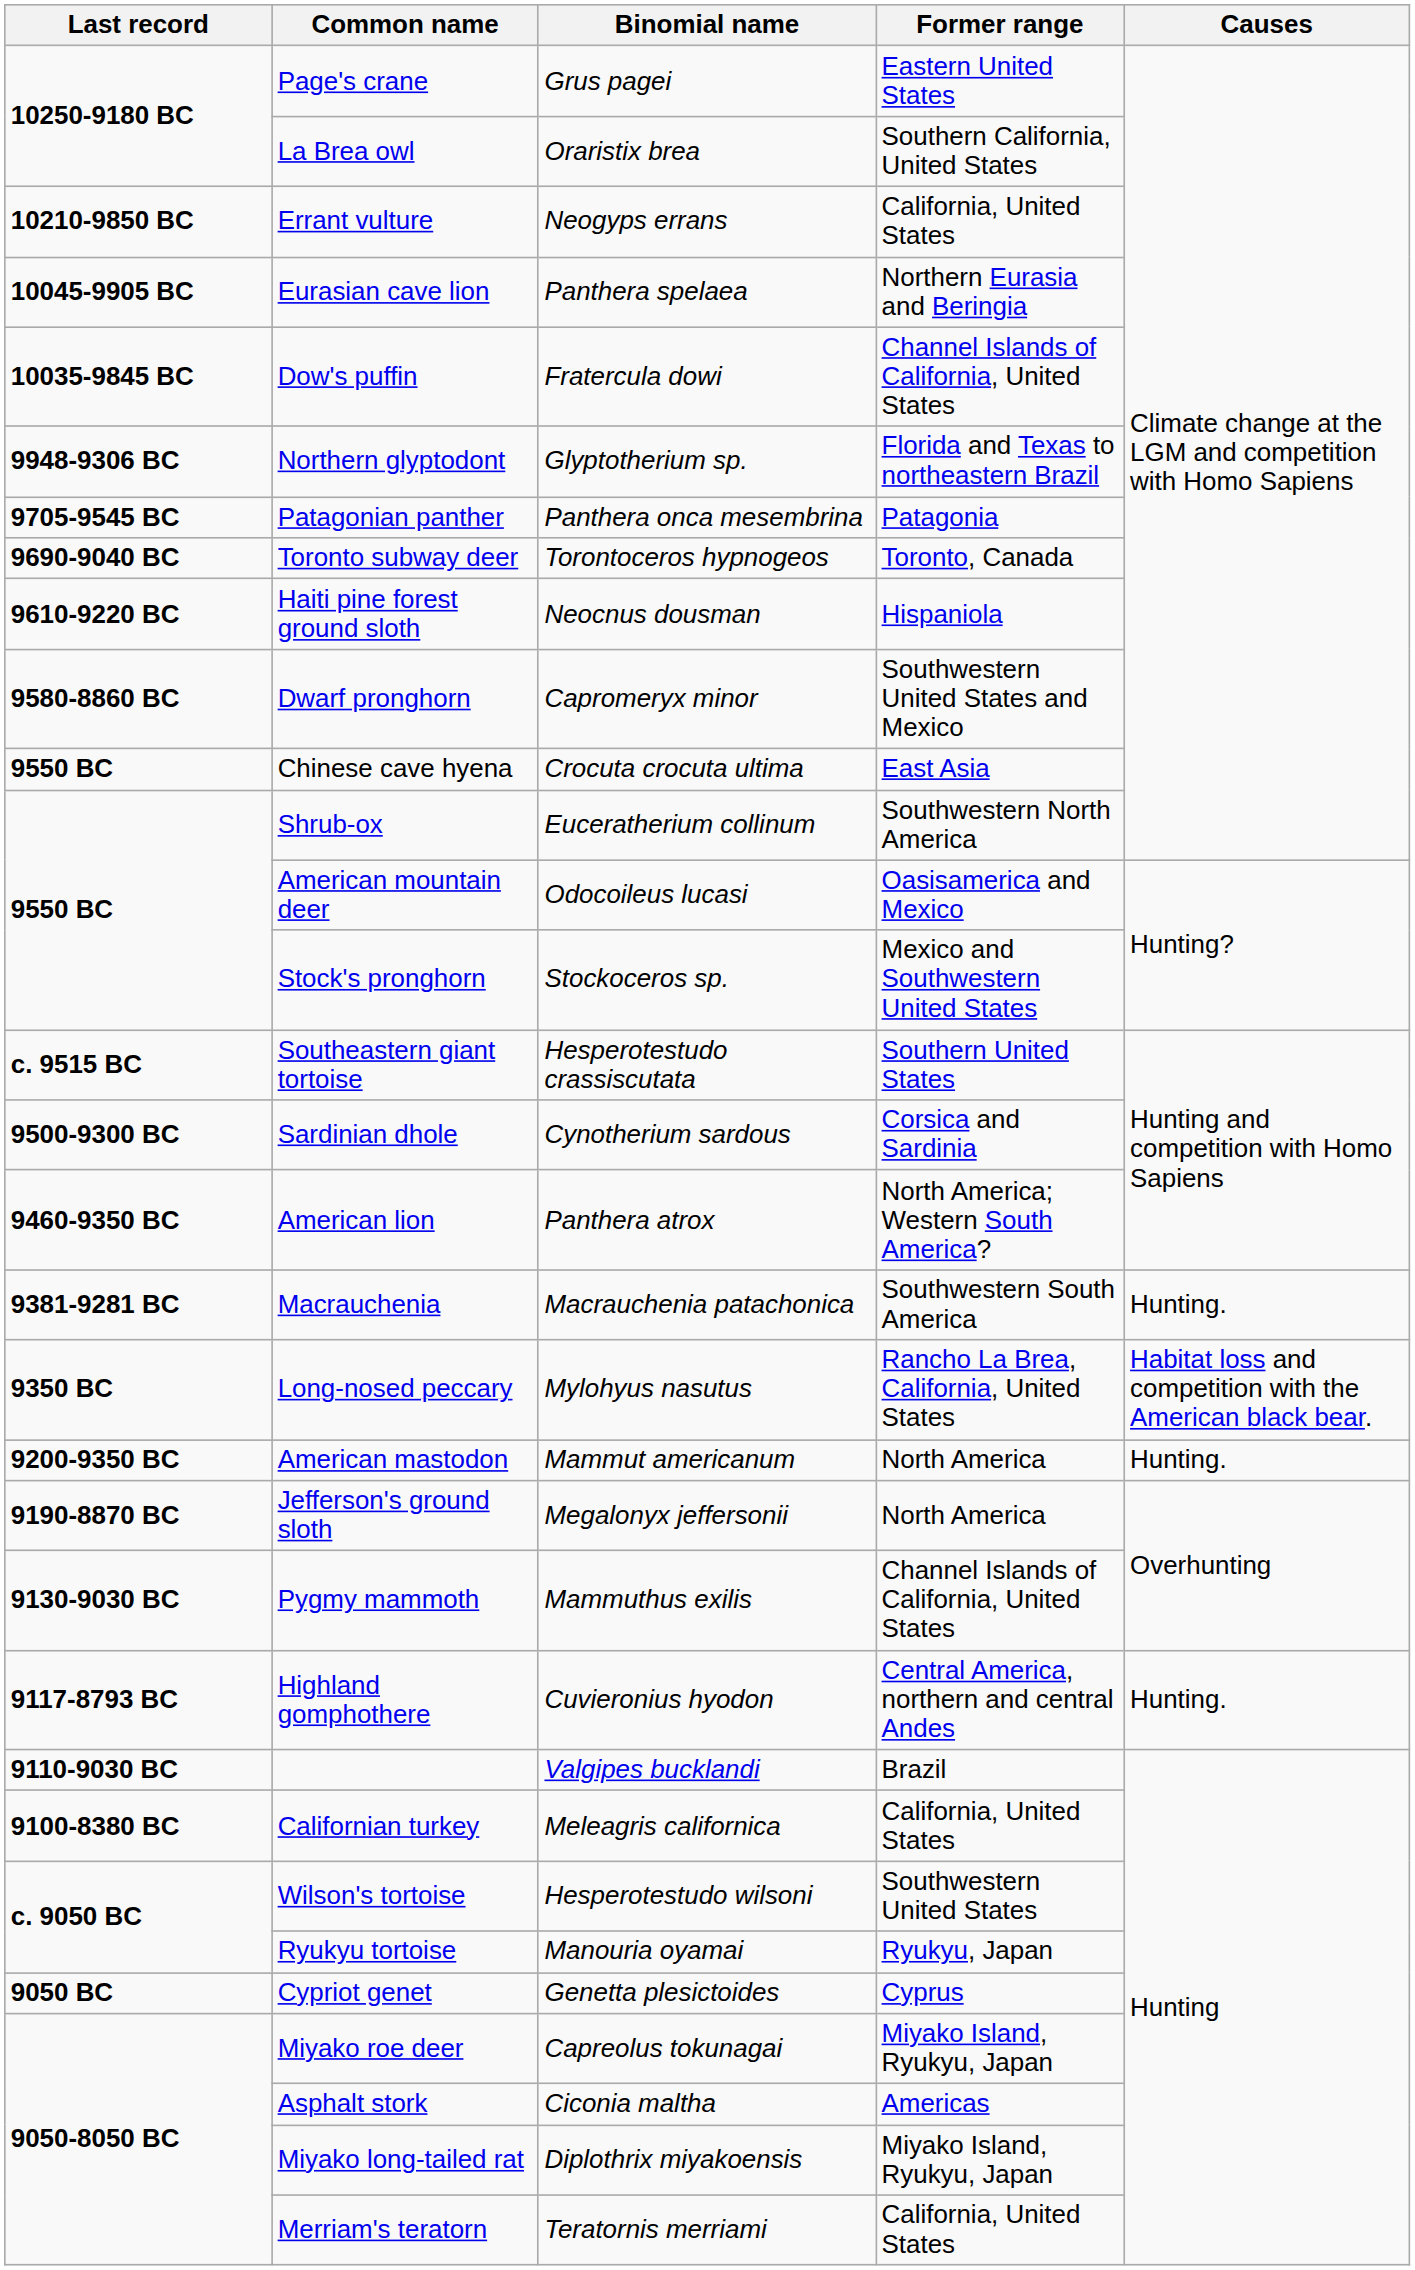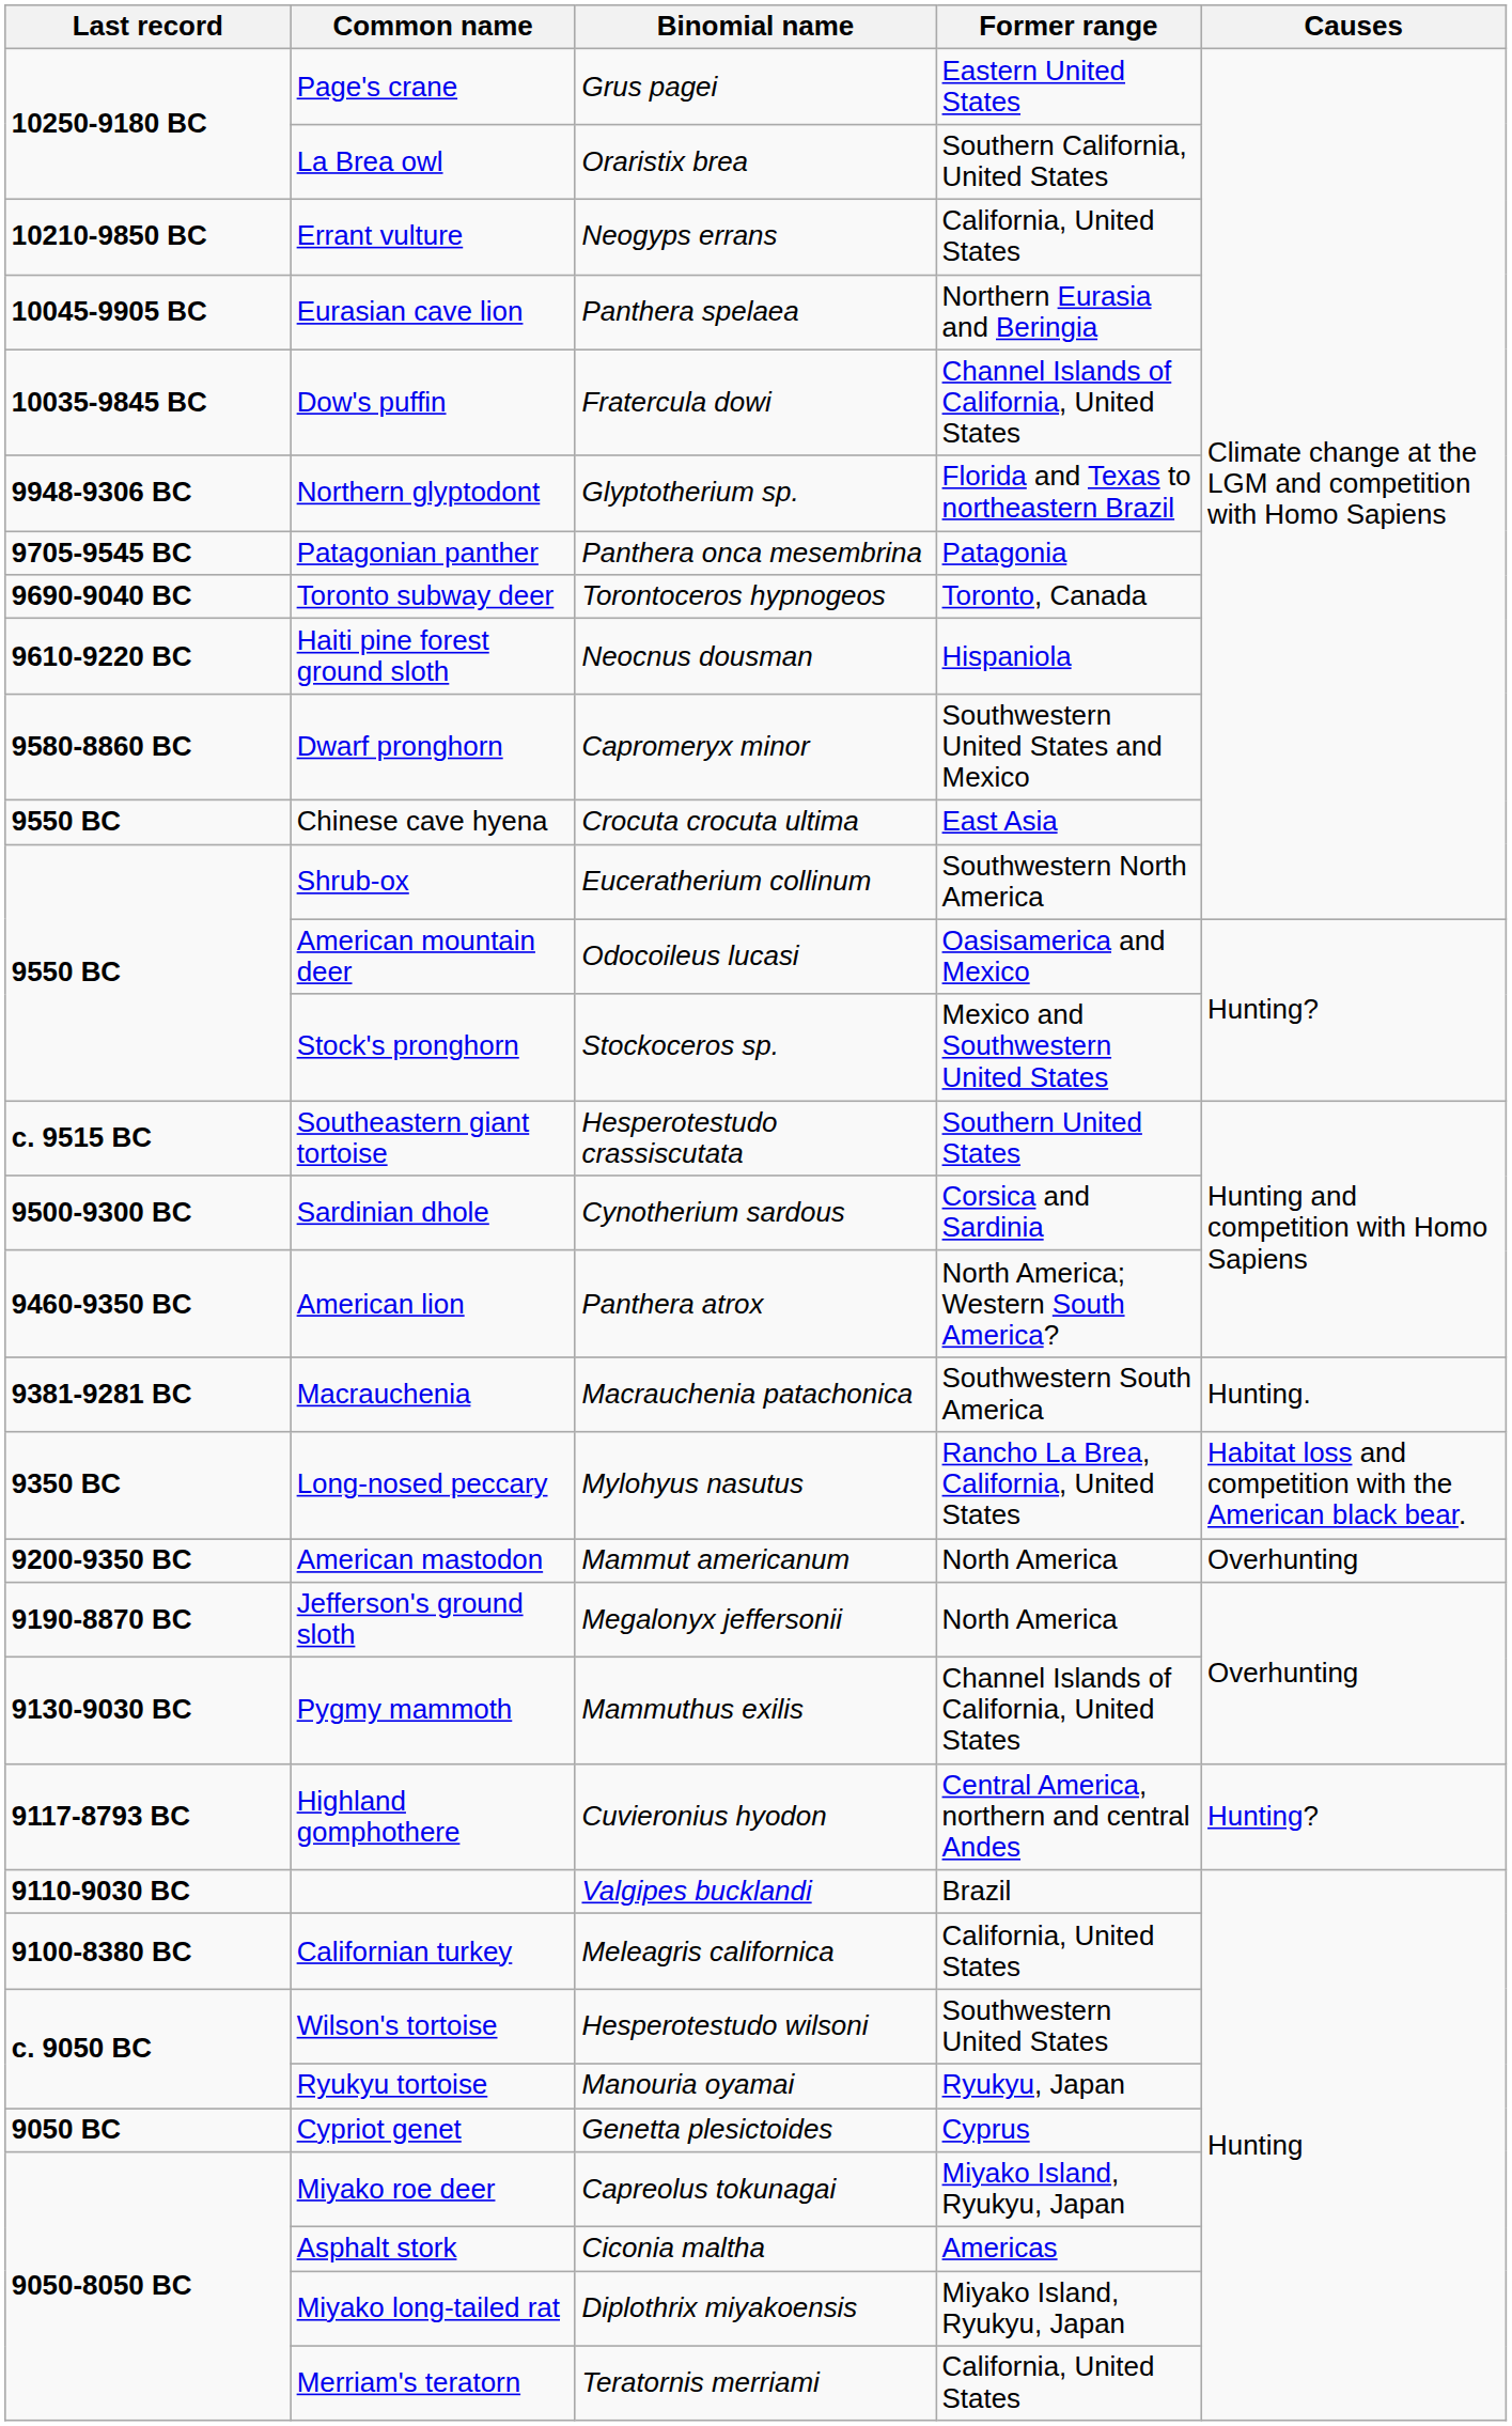American mastodon | Causes: Hunting. -> Overhunting
Highland gomphothere | Causes: Hunting. -> Hunting?
